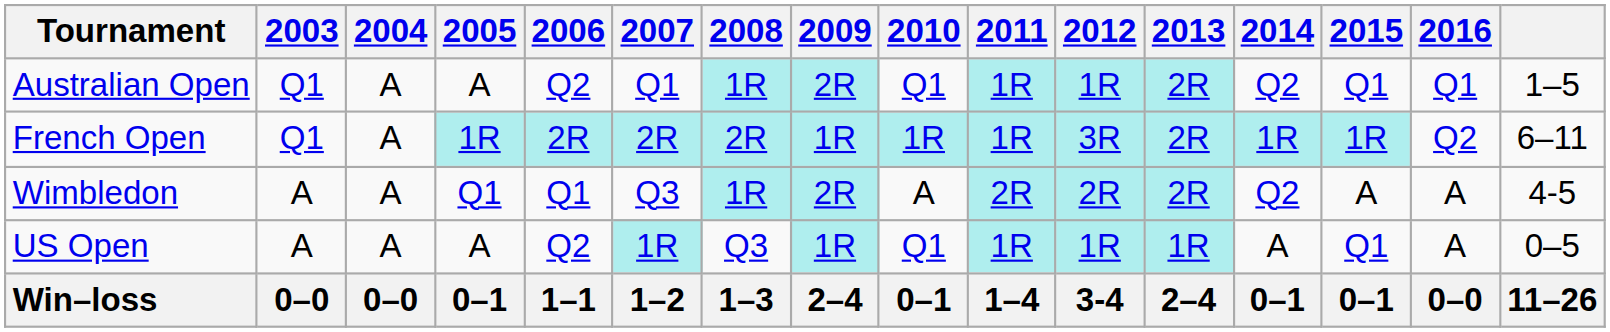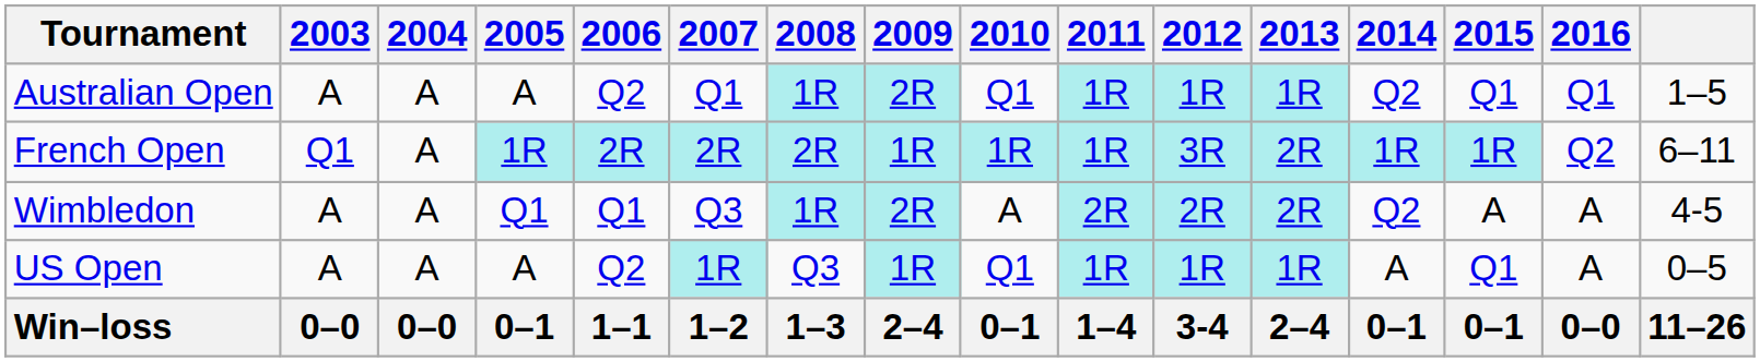Australian Open | 2003: Q1 -> A
Australian Open | 2013: 2R -> 1R
